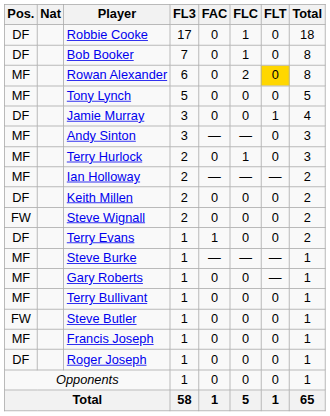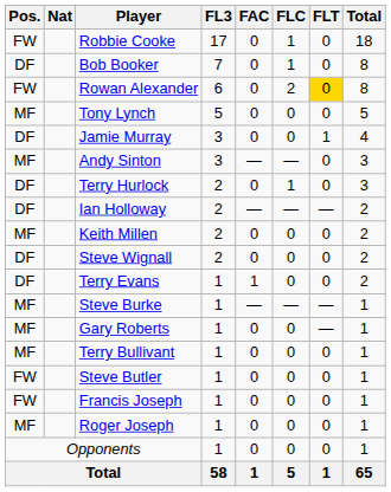Robbie Cooke | Pos.: DF -> FW
Rowan Alexander | Pos.: MF -> FW
Terry Hurlock | Pos.: MF -> DF
Ian Holloway | Pos.: MF -> DF
Keith Millen | Pos.: DF -> MF
Steve Wignall | Pos.: FW -> DF
Francis Joseph | Pos.: MF -> FW
Roger Joseph | Pos.: DF -> MF
